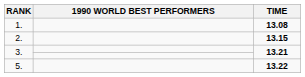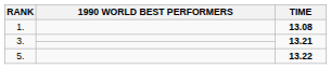- row: 2. | 13.15
